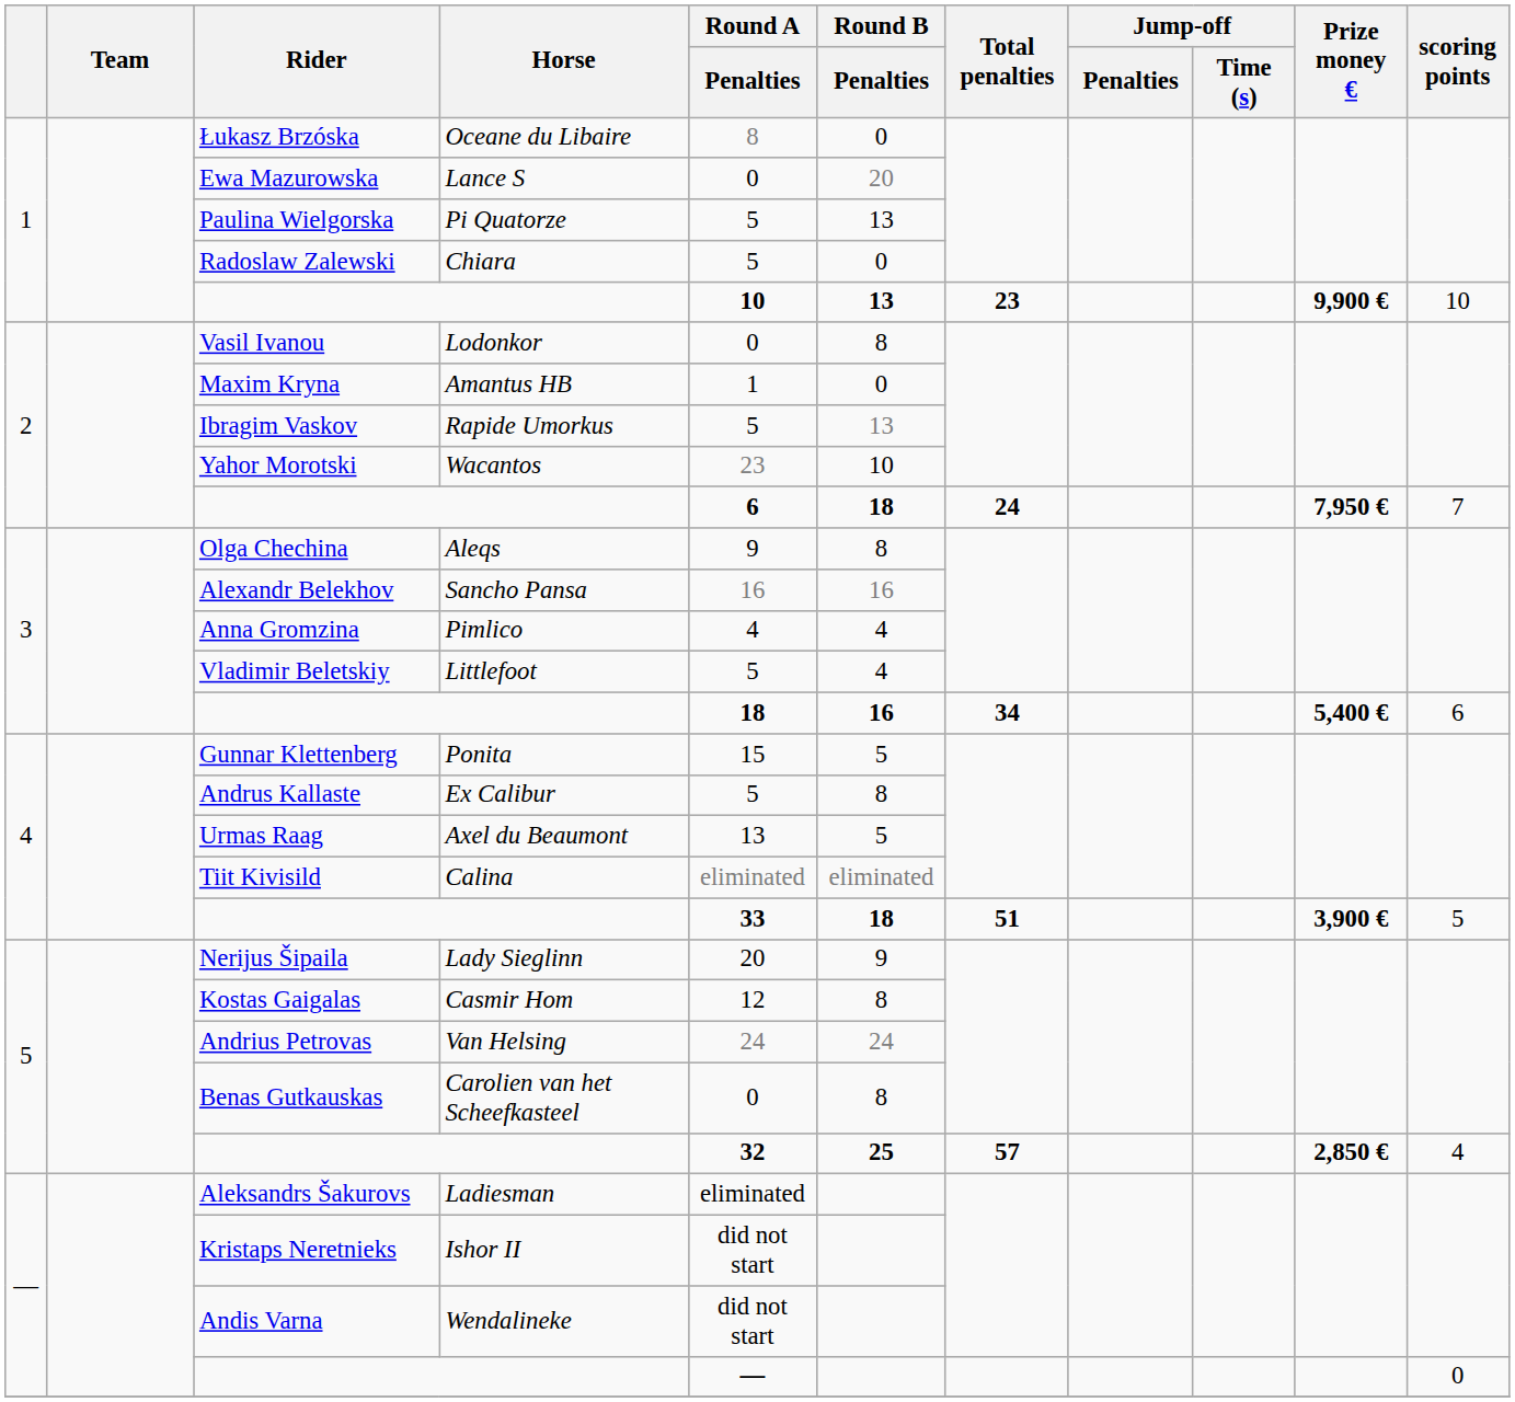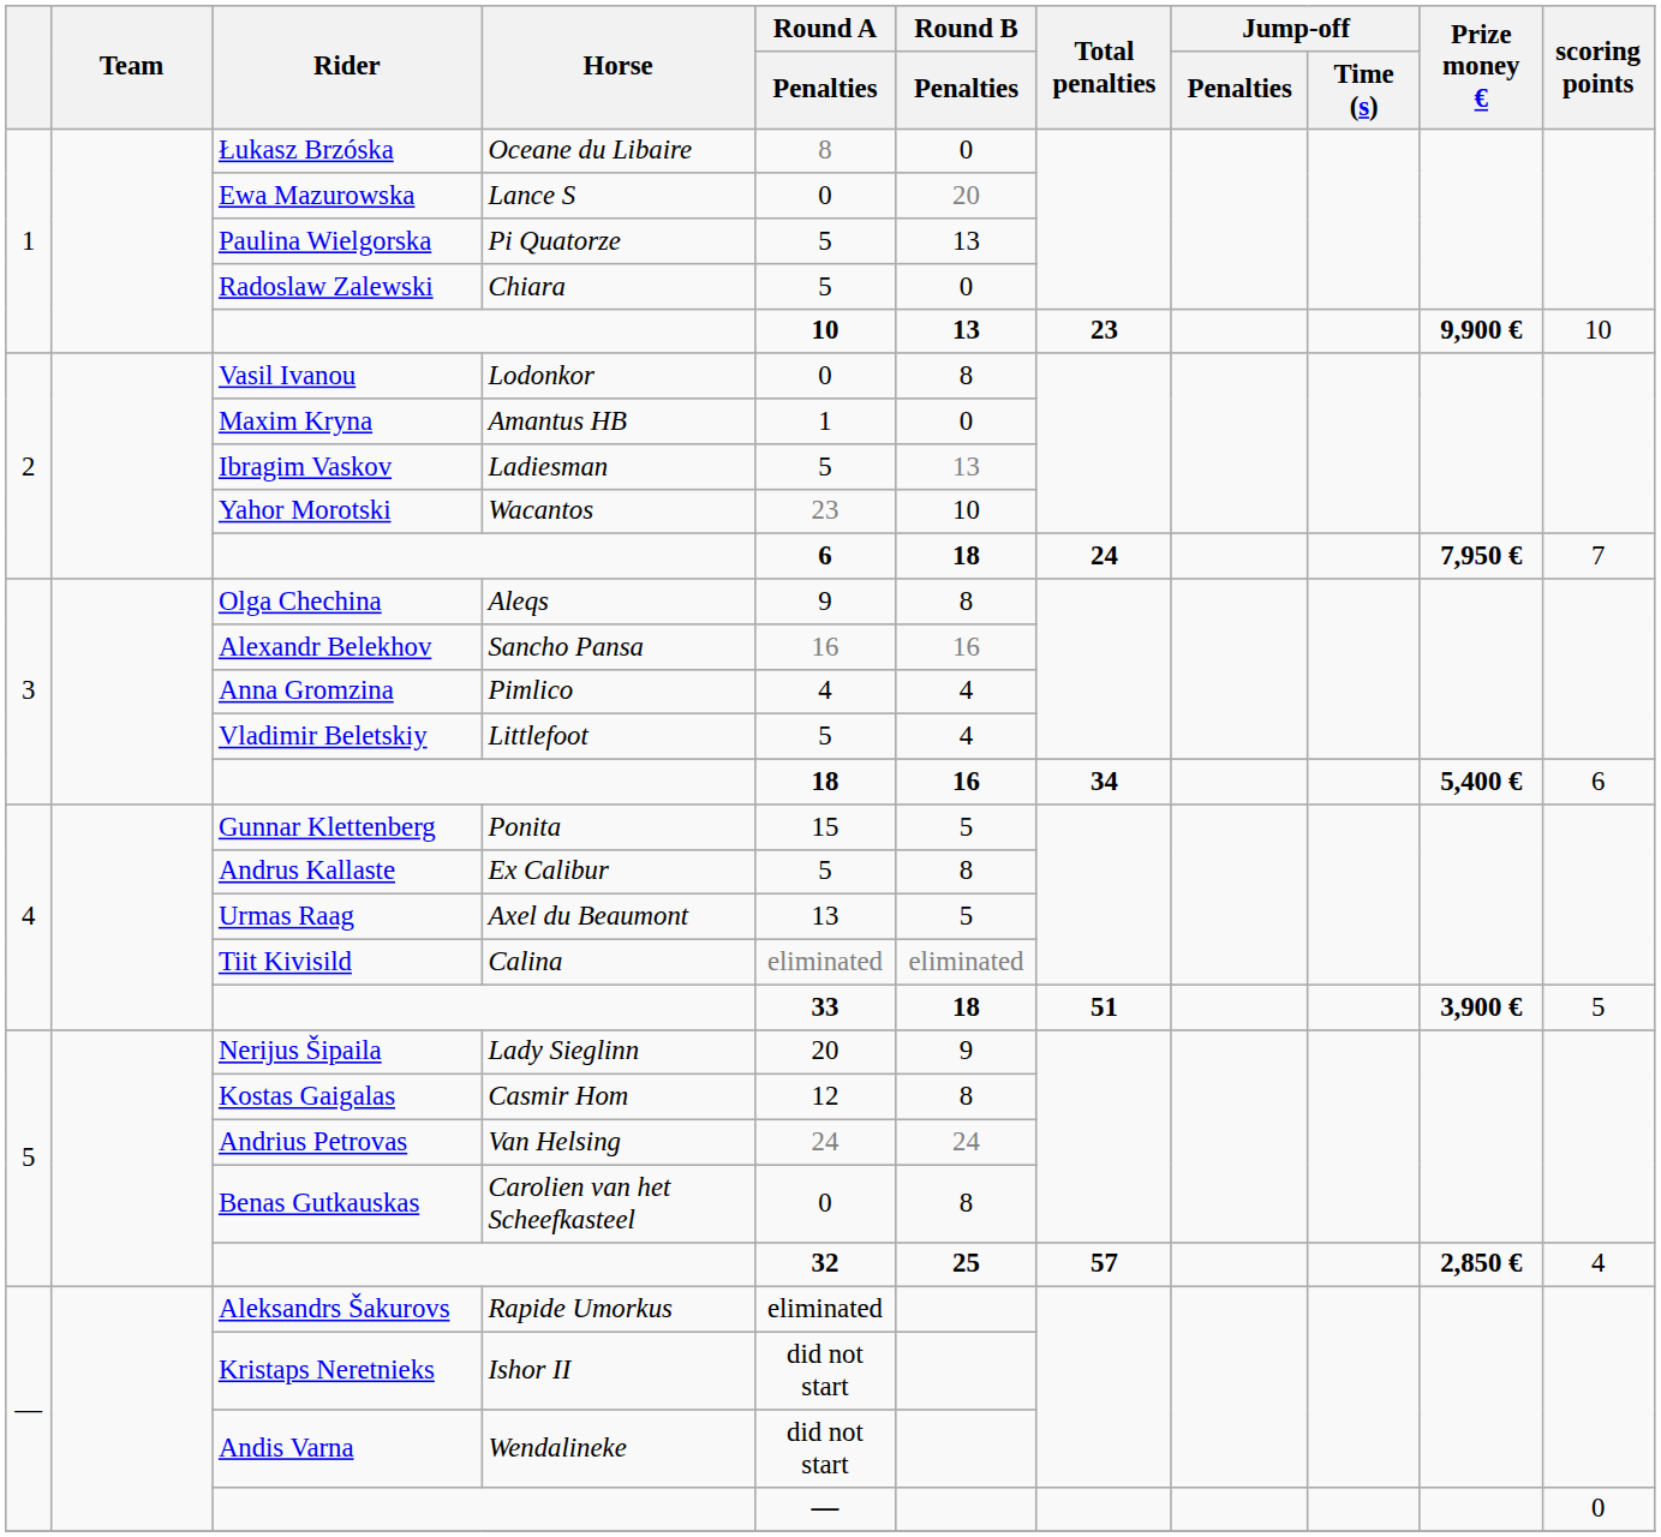Ibragim Vaskov | Horse: Rapide Umorkus -> Ladiesman
Aleksandrs Šakurovs | Horse: Ladiesman -> Rapide Umorkus
